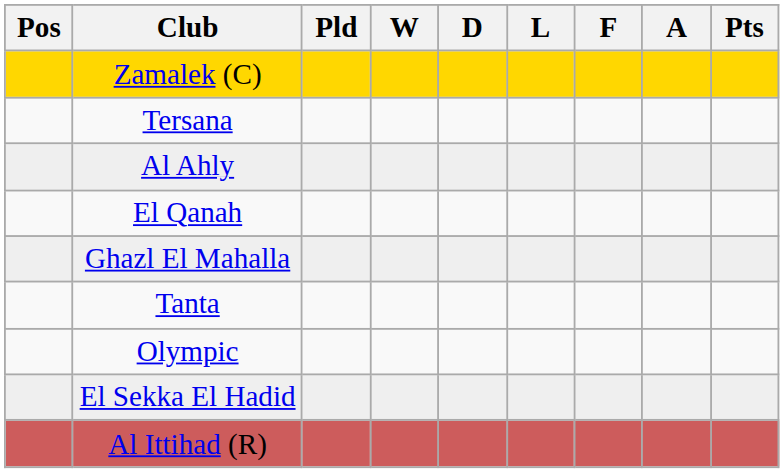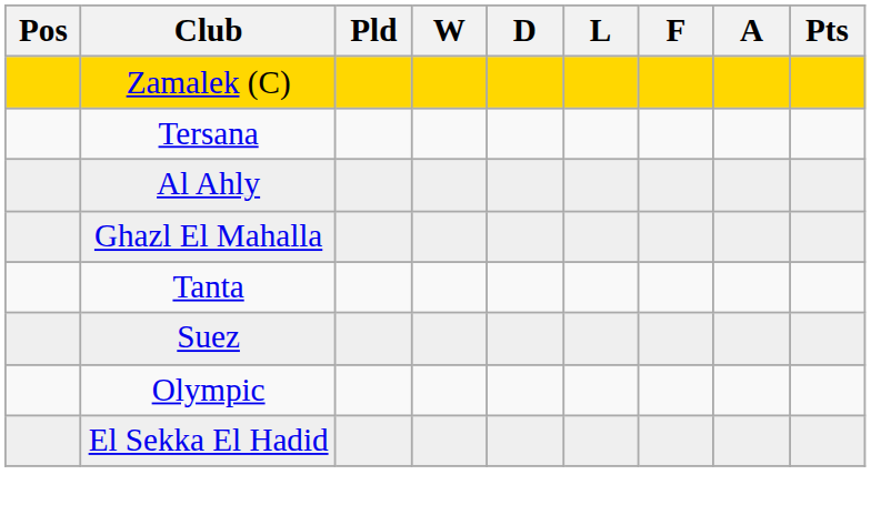- row: El Qanah
+ row: Suez
- row: Al Ittihad (R)
